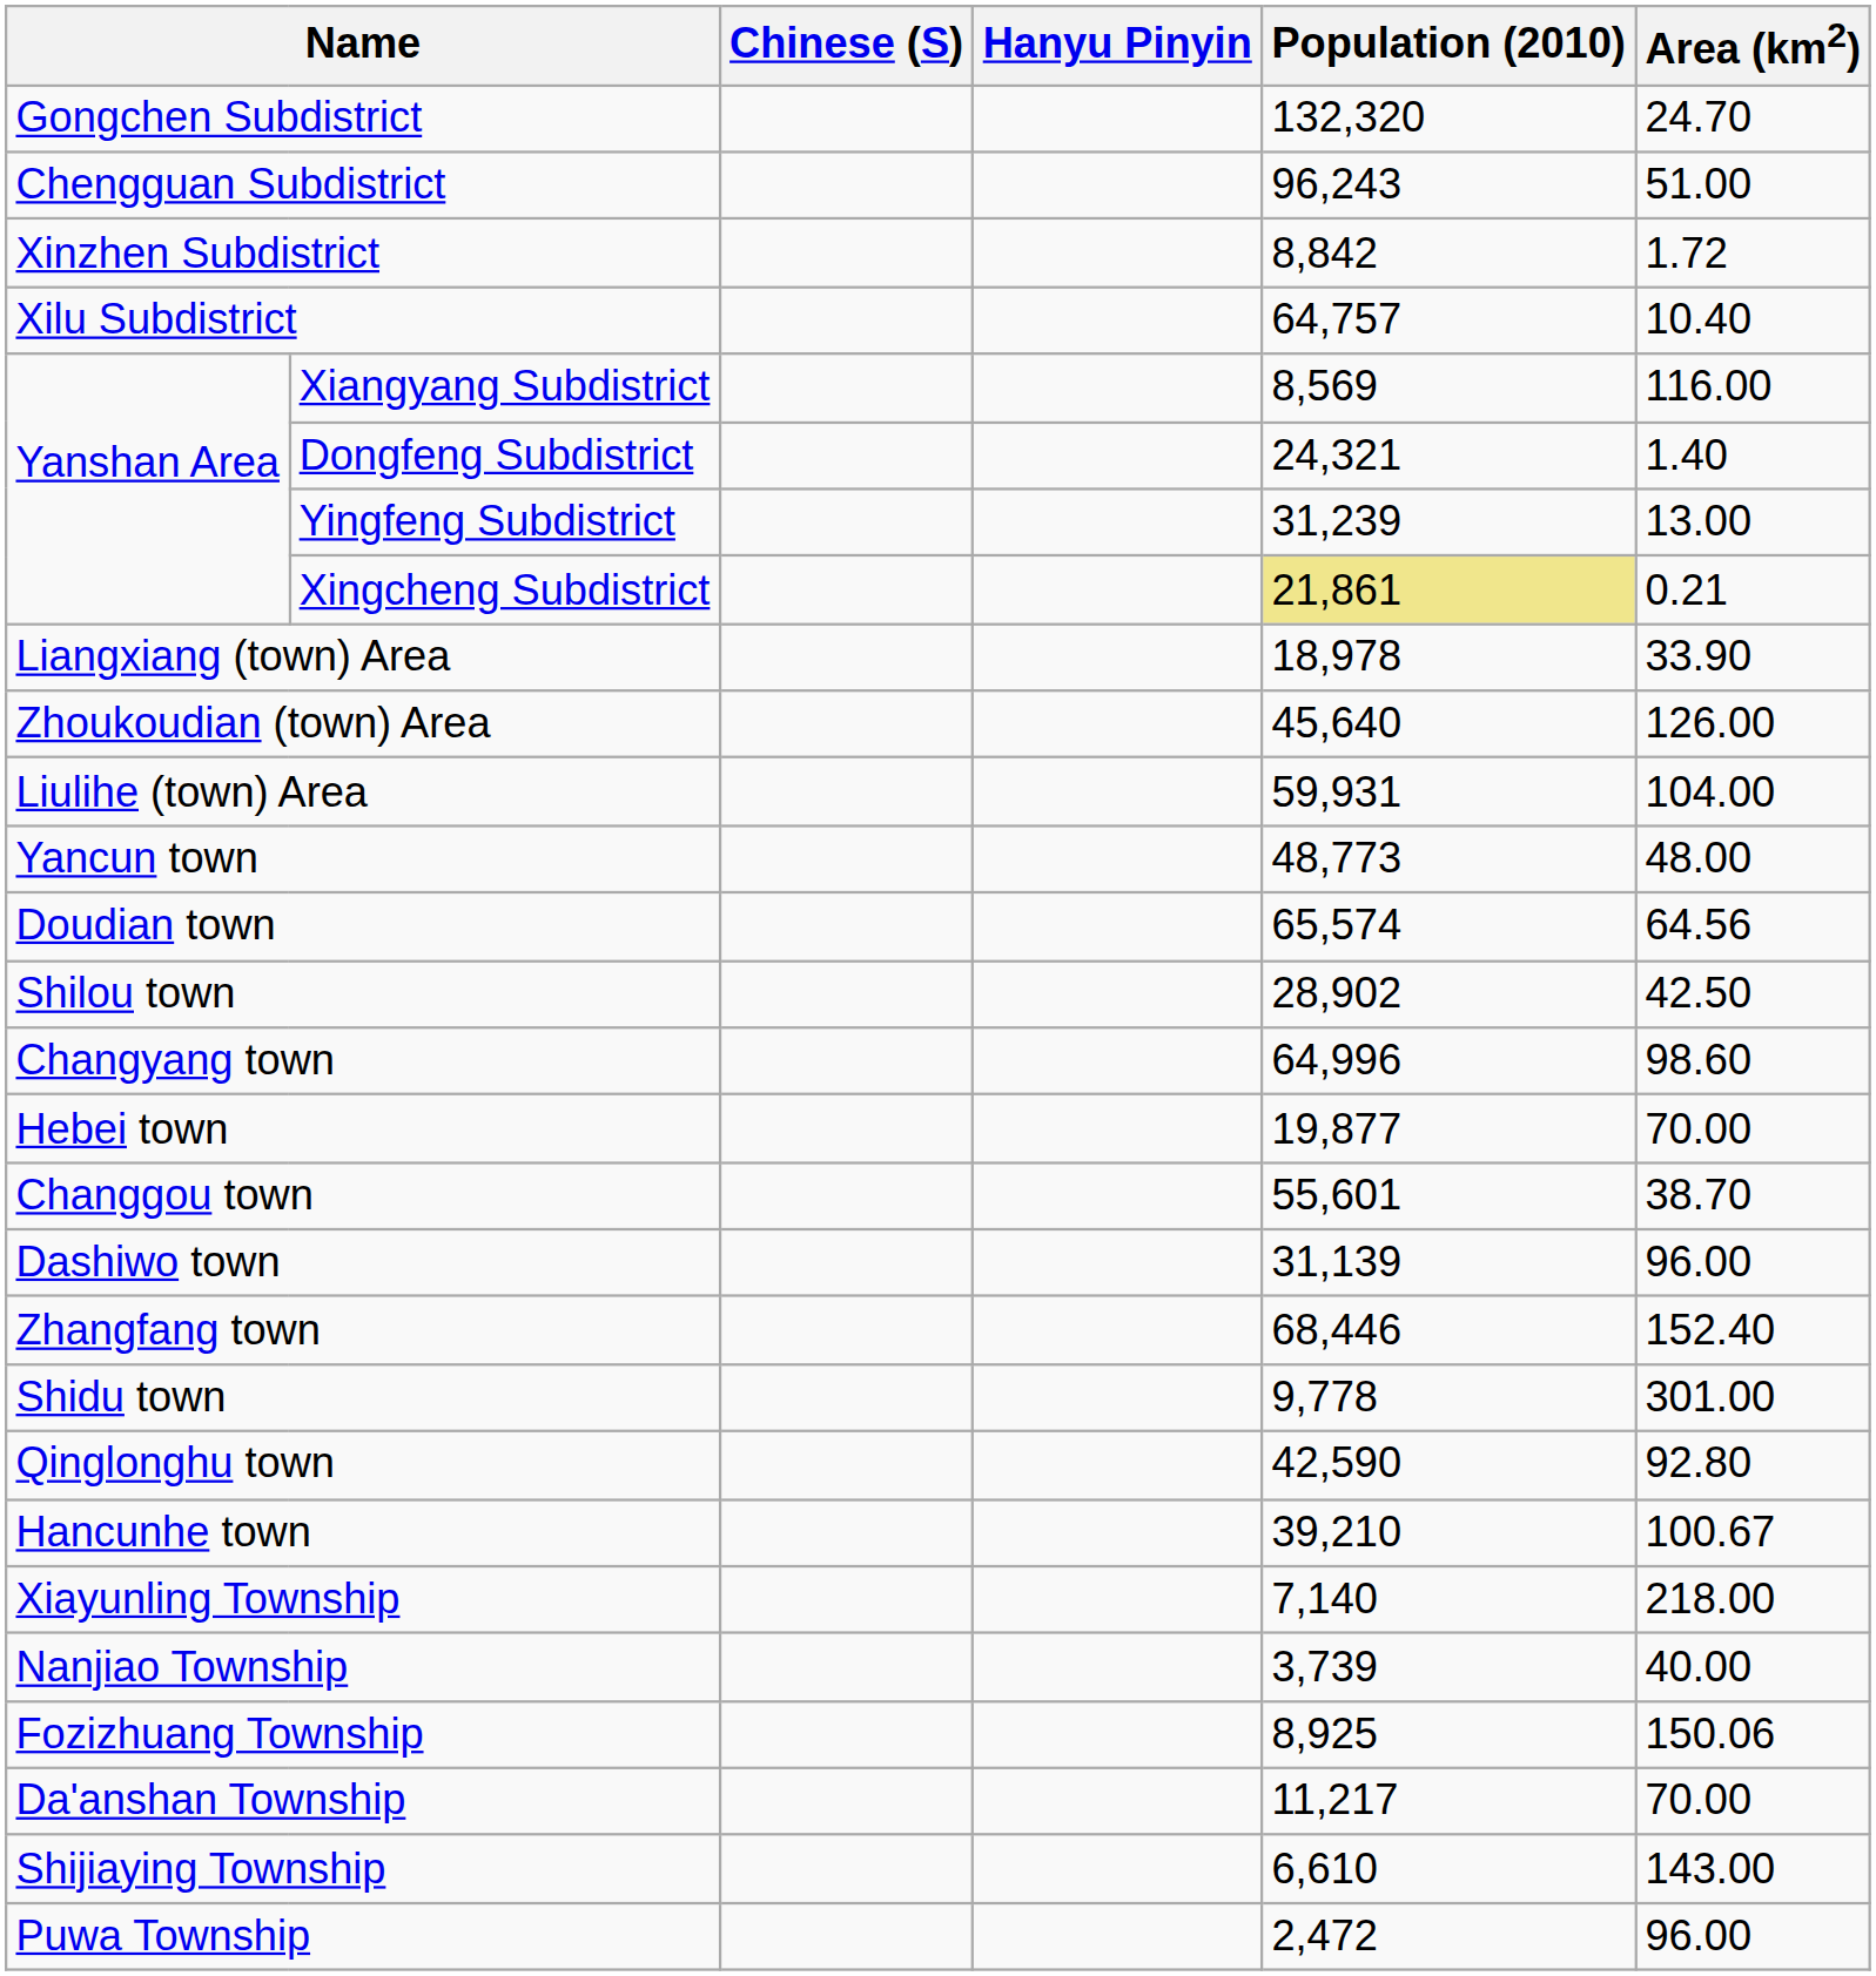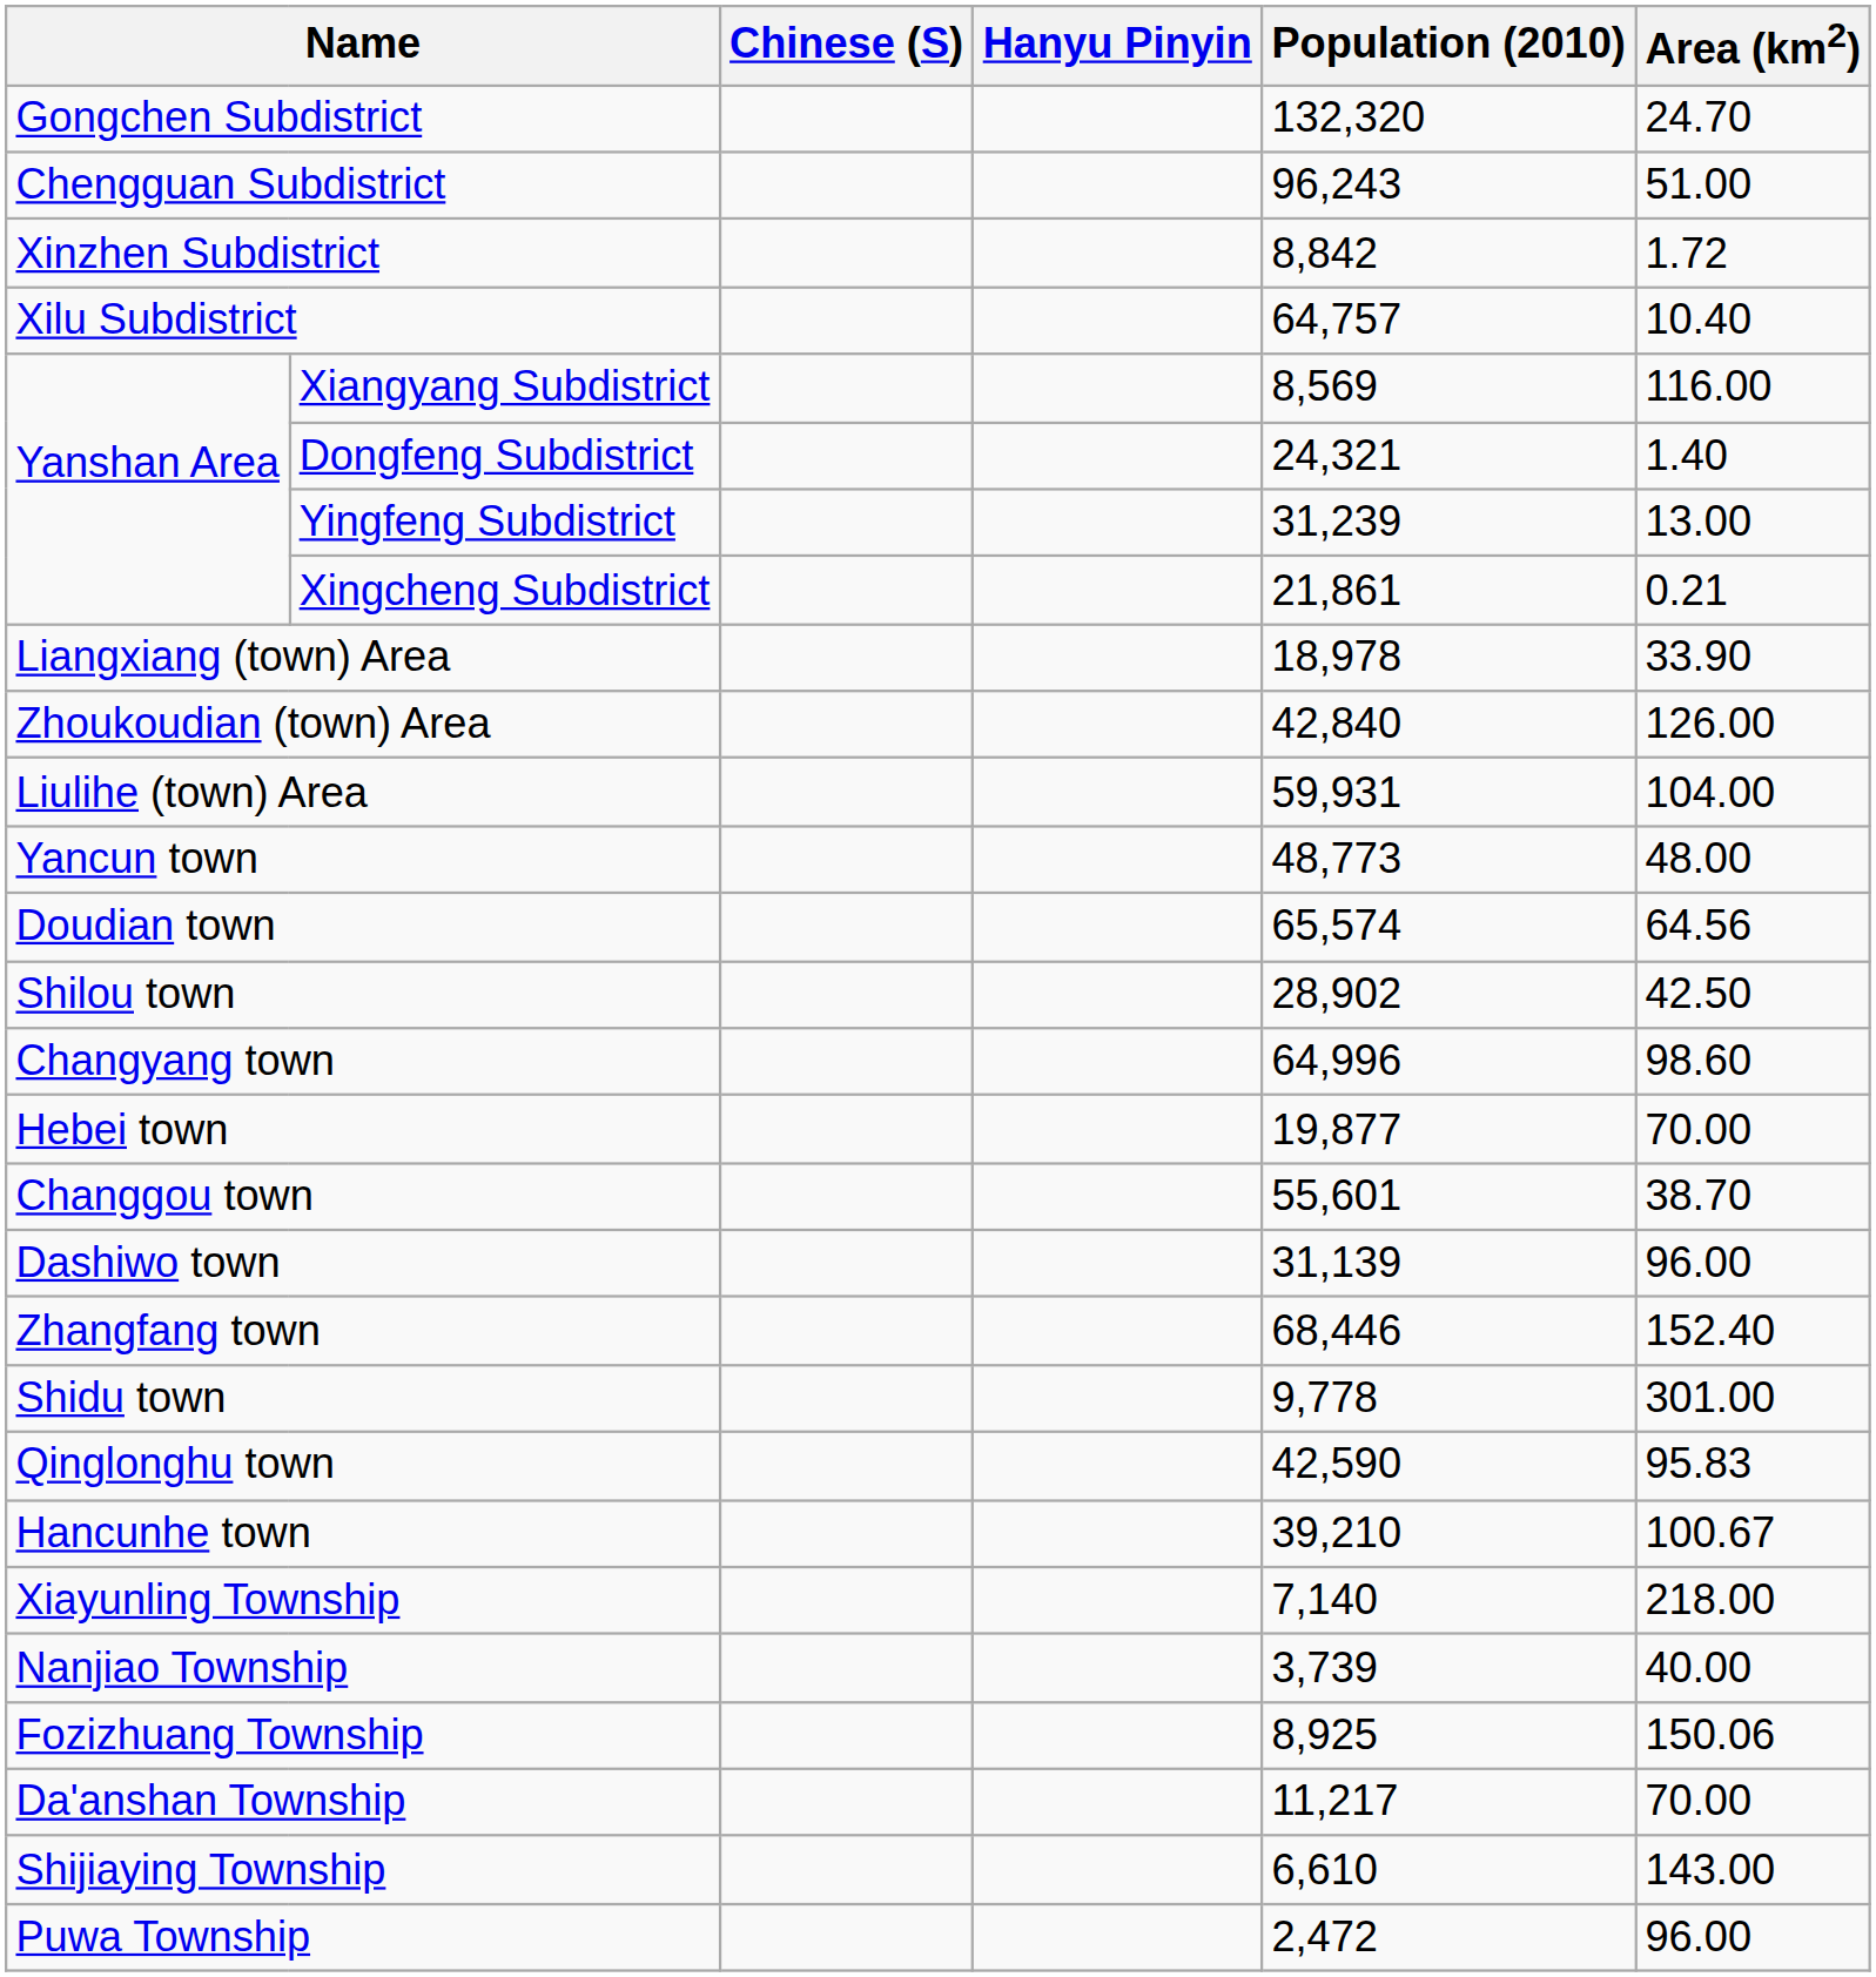Xingcheng Subdistrict | Population (2010): khaki background -> no background
Zhoukoudian (town) Area | Population (2010): 45,640 -> 42,840
Qinglonghu town | Area (km2): 92.80 -> 95.83
